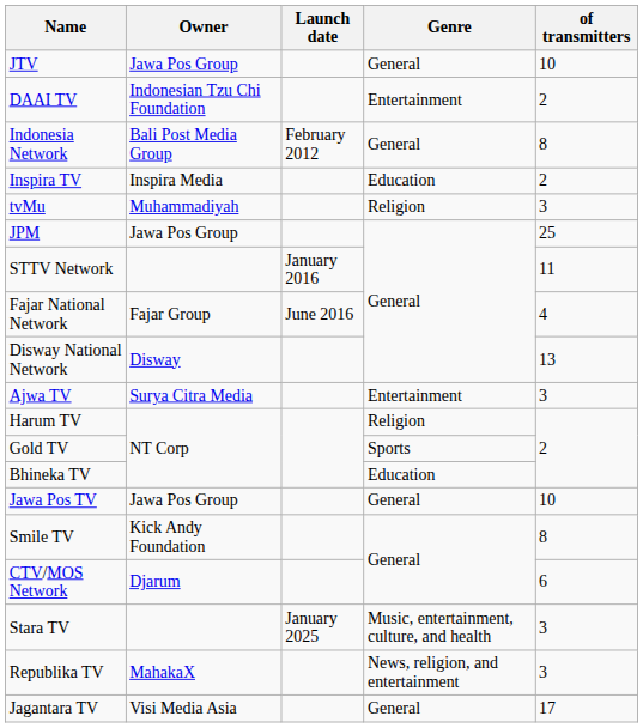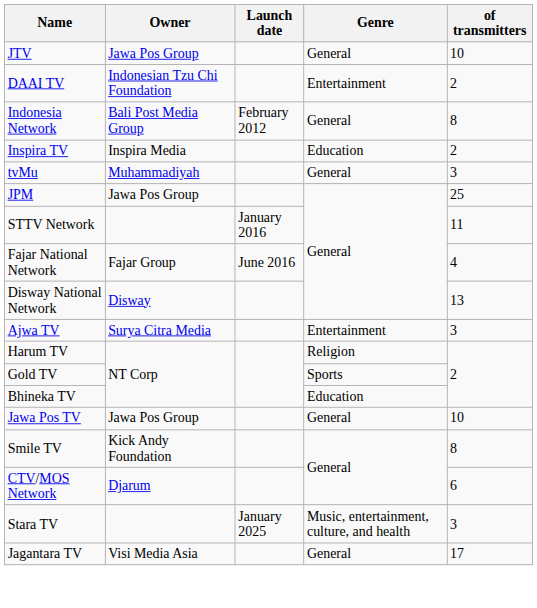tvMu | Genre: Religion -> General
- row: Republika TV | MahakaX | News, religion, and entertainment | 3
